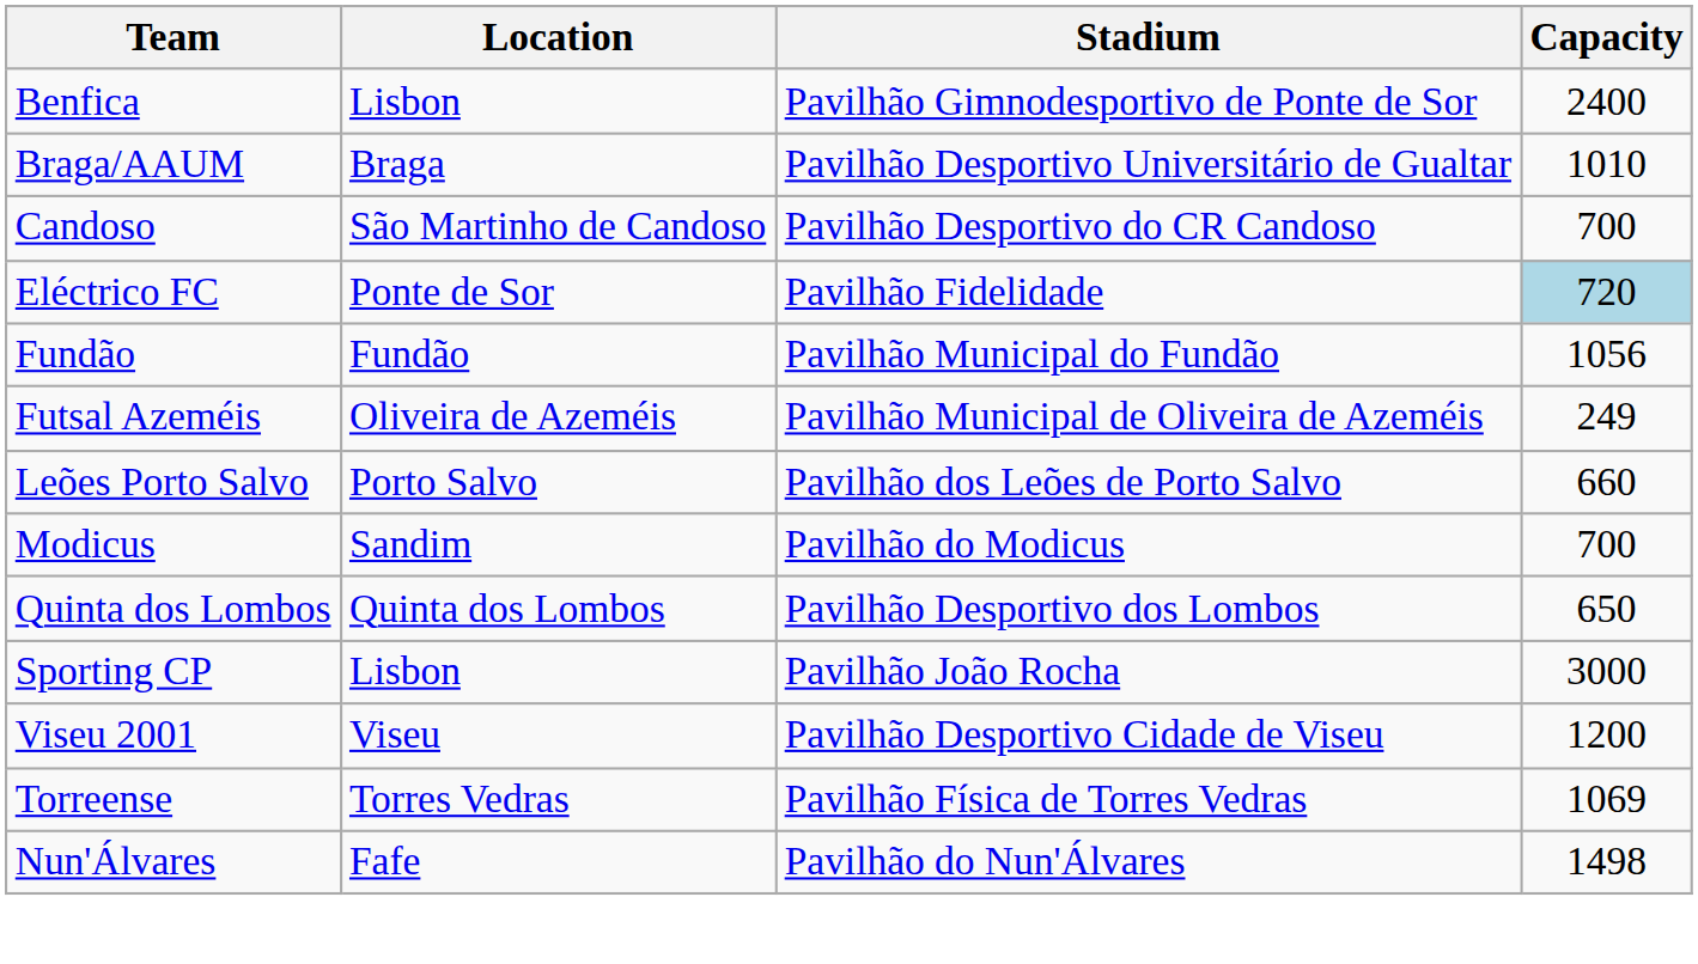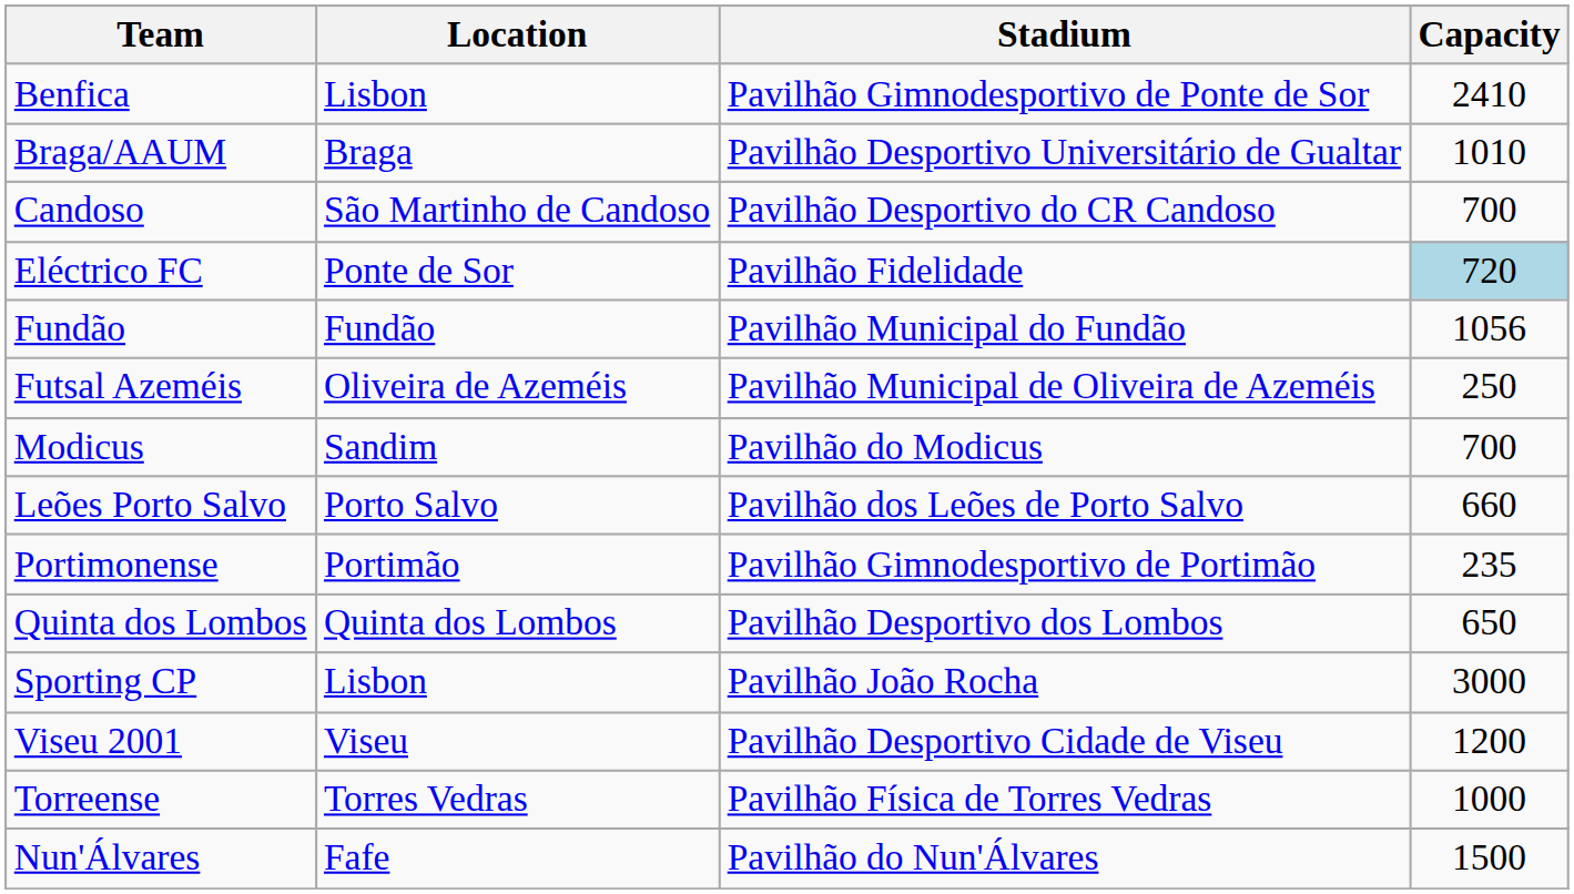Benfica | Capacity: 2400 -> 2410
Futsal Azeméis | Capacity: 249 -> 250
rows swapped: Leões Porto Salvo <-> Modicus
+ row: Portimonense | Portimão | Pavilhão Gimnodesportivo de Portimão | 235
Torreense | Capacity: 1069 -> 1000
Nun'Álvares | Capacity: 1498 -> 1500
